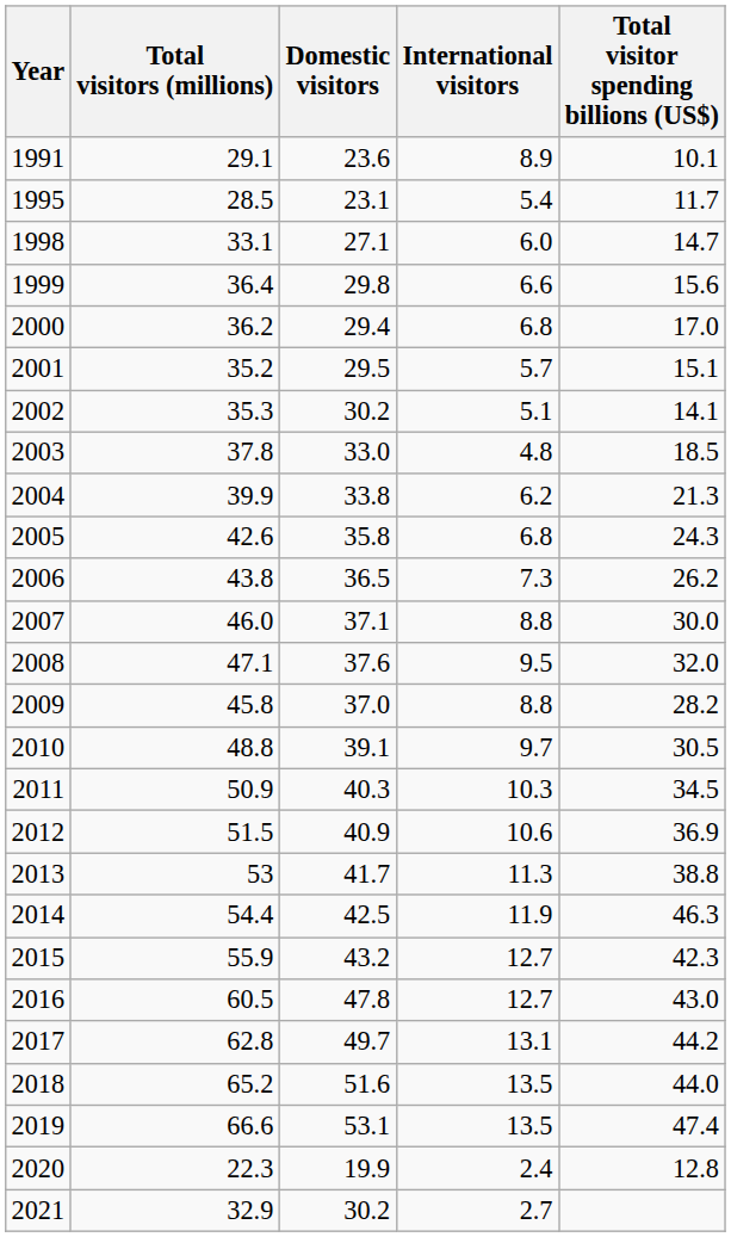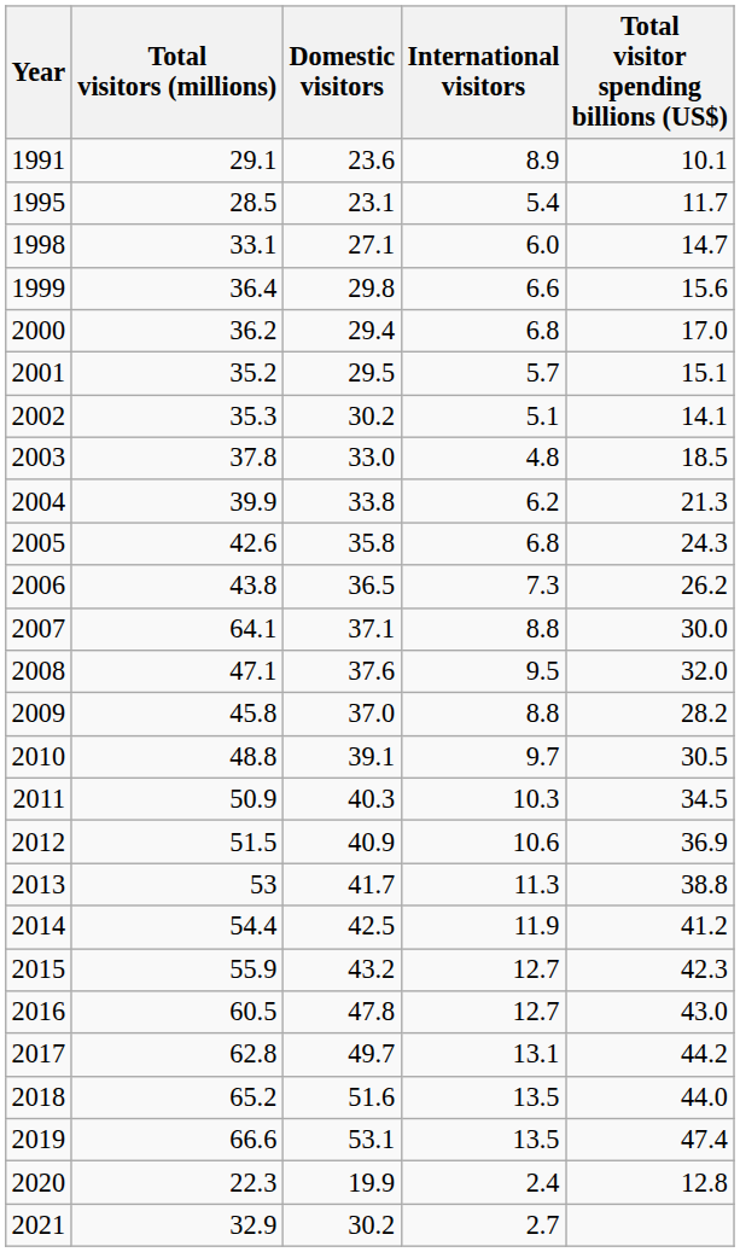2007 | Total visitors (millions): 46.0 -> 64.1
2014 | Total visitor spending billions (US$): 46.3 -> 41.2
